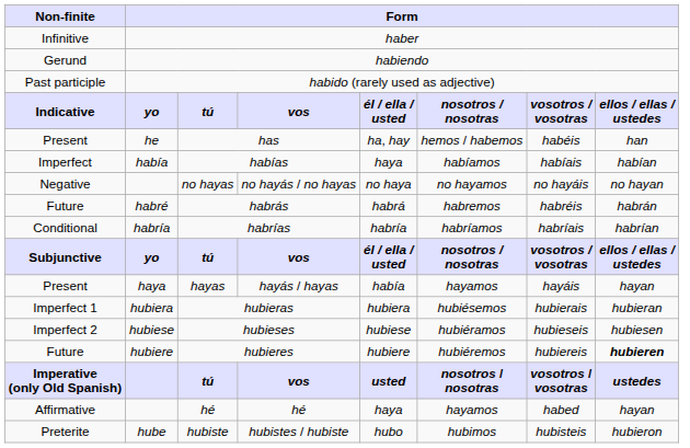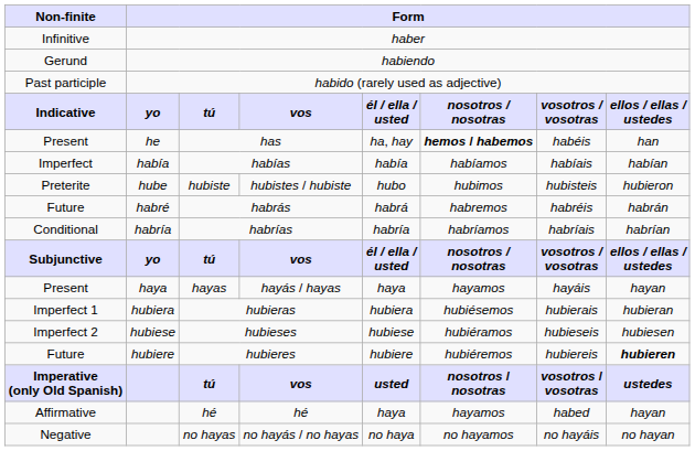has | column 6: normal -> bold
habías | column 5: haya -> había
rows swapped: hubiste <-> no hayas
hayas | column 5: había -> haya
